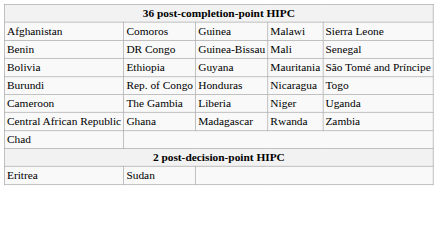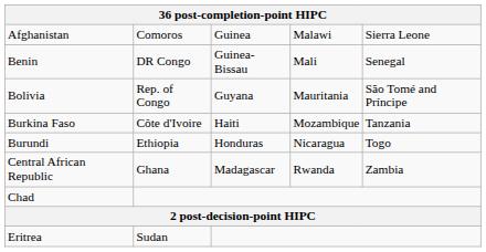Bolivia | column 2: Ethiopia -> Rep. of Congo
+ row: Burkina Faso | Côte d'Ivoire | Haiti | Mozambique | Tanzania
Burundi | column 2: Rep. of Congo -> Ethiopia
- row: Cameroon | The Gambia | Liberia | Niger | Uganda
